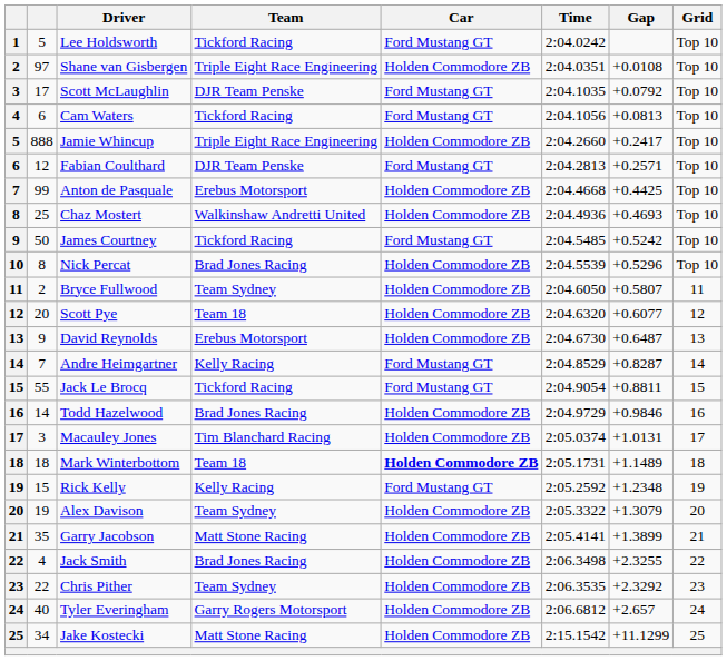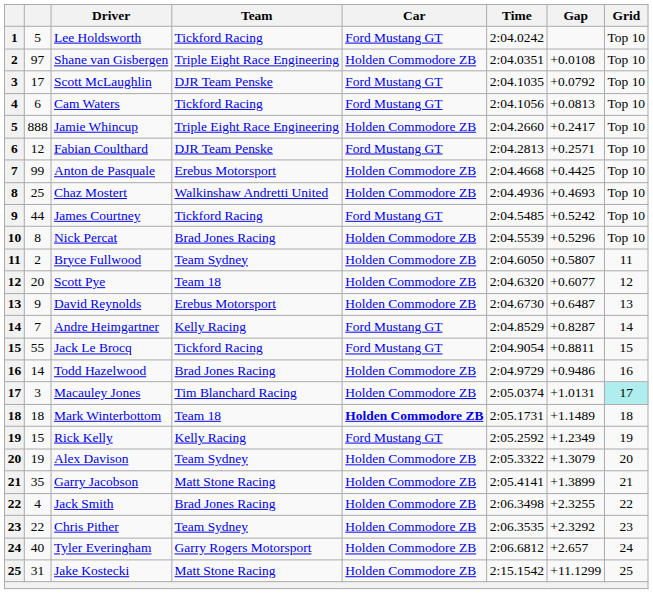James Courtney | column 2: 50 -> 44
Todd Hazelwood | Gap: +0.9846 -> +0.9486
Macauley Jones | Grid: no background -> paleturquoise background
Rick Kelly | Gap: +1.2348 -> +1.2349
Jake Kostecki | column 2: 34 -> 31
